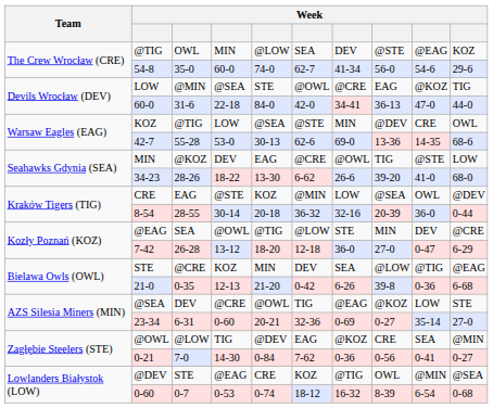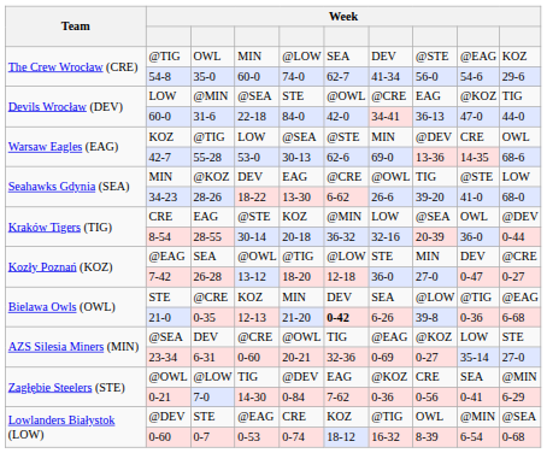7-42 | column 10: 6-29 -> 0-27
21-0 | column 6: normal -> bold
0-21 | column 10: 0-27 -> 6-29
